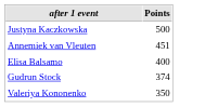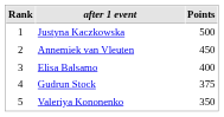+ column: Rank | 1 | 2 | 3 | 4 | 5
Annemiek van Vleuten | Points: 451 -> 450
Gudrun Stock | Points: 374 -> 375
